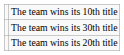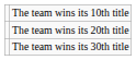rows swapped: The team wins its 20th title <-> The team wins its 30th title
